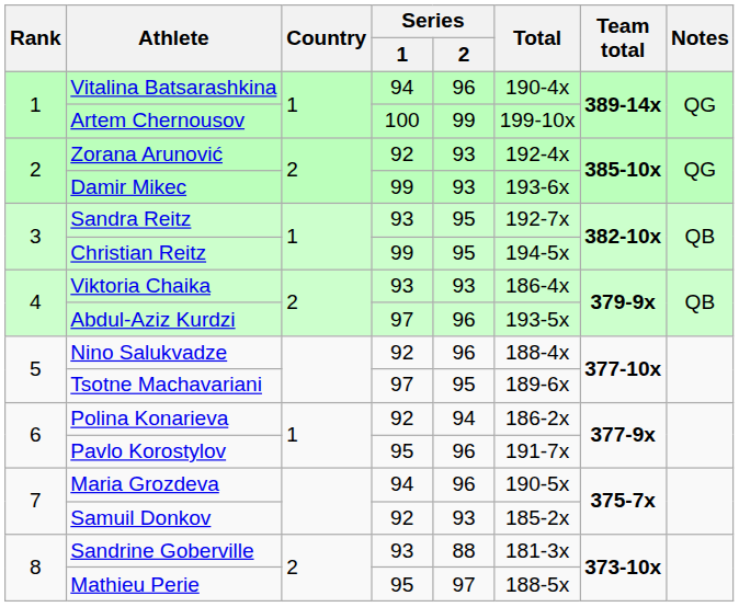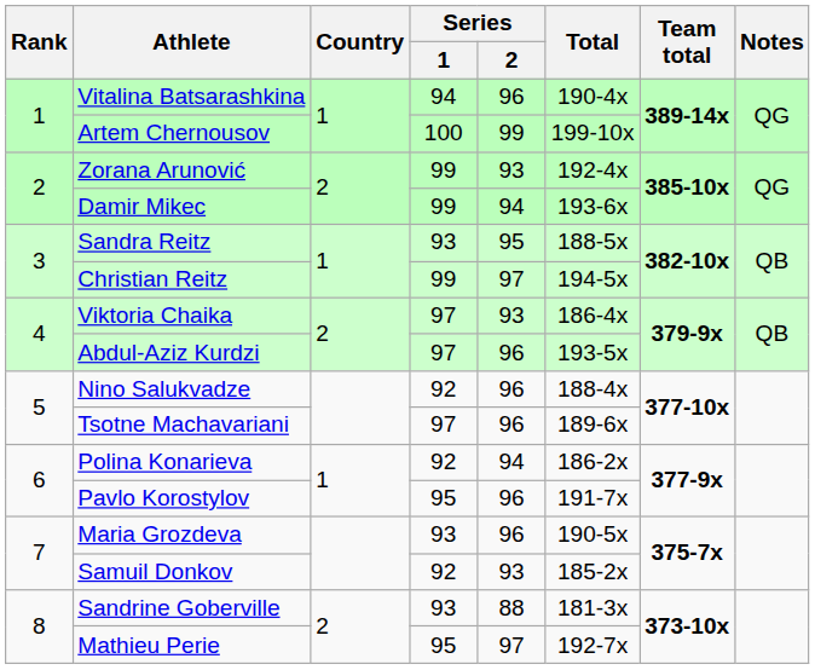Zorana Arunović | Series / 1: 92 -> 99
Damir Mikec | Series / 2: 93 -> 94
Sandra Reitz | Total: 192-7x -> 188-5x
Christian Reitz | Series / 2: 95 -> 97
Viktoria Chaika | Series / 1: 93 -> 97
Tsotne Machavariani | Series / 2: 95 -> 96
Maria Grozdeva | Series / 1: 94 -> 93
Mathieu Perie | Total: 188-5x -> 192-7x
